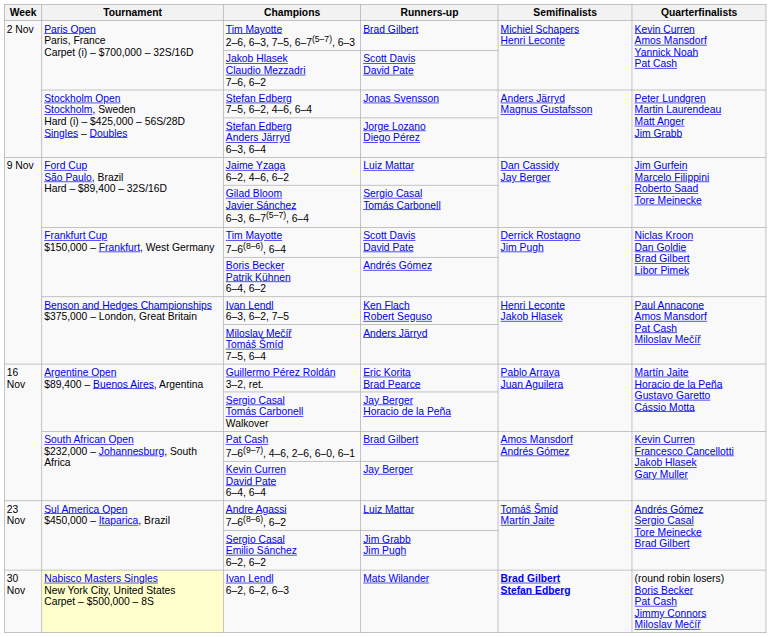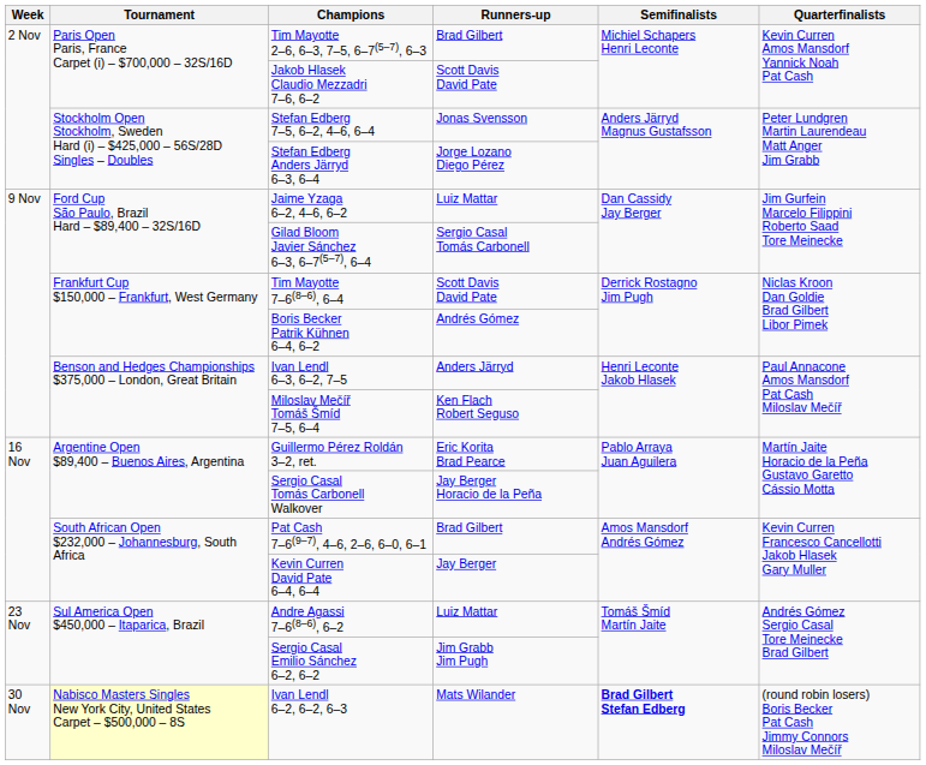Ivan Lendl 6–3, 6–2, 7–5 | Runners-up: Ken Flach Robert Seguso -> Anders Järryd
Miloslav Mečíř Tomáš Šmíd 7–5, 6–4 | Runners-up: Anders Järryd -> Ken Flach Robert Seguso
